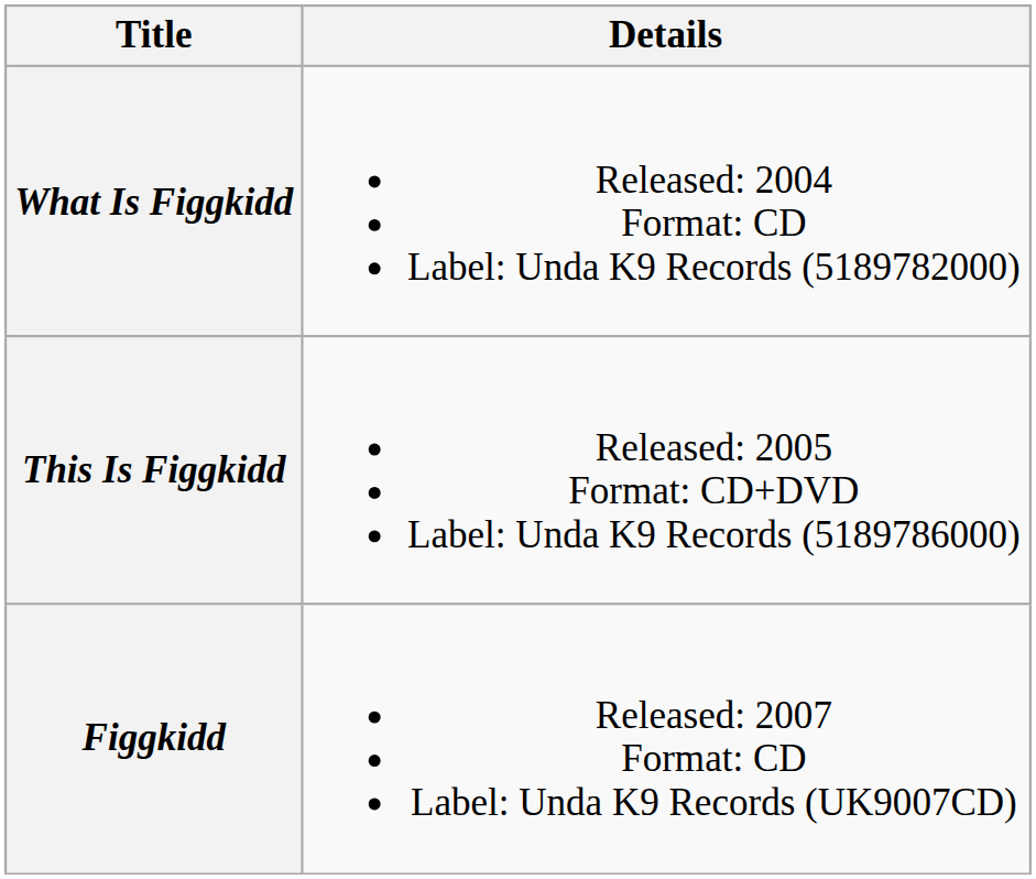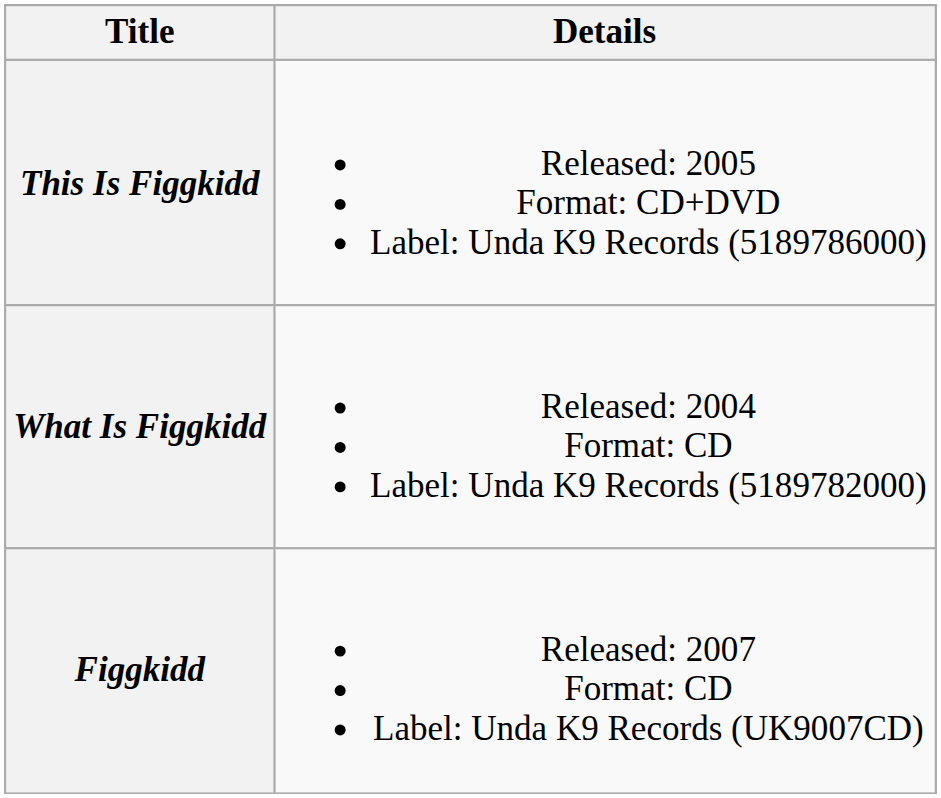rows swapped: What Is Figgkidd <-> This Is Figgkidd
